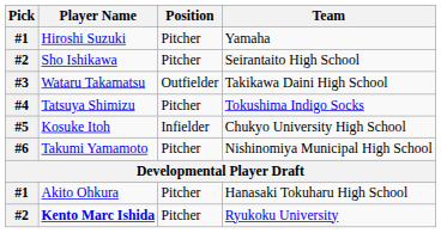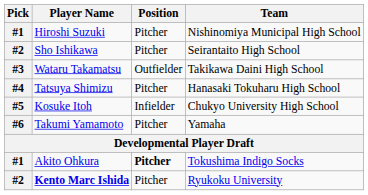Hiroshi Suzuki | Team: Yamaha -> Nishinomiya Municipal High School
Tatsuya Shimizu | Team: Tokushima Indigo Socks -> Hanasaki Tokuharu High School
Takumi Yamamoto | Team: Nishinomiya Municipal High School -> Yamaha
Akito Ohkura | Position: normal -> bold
Akito Ohkura | Team: Hanasaki Tokuharu High School -> Tokushima Indigo Socks
